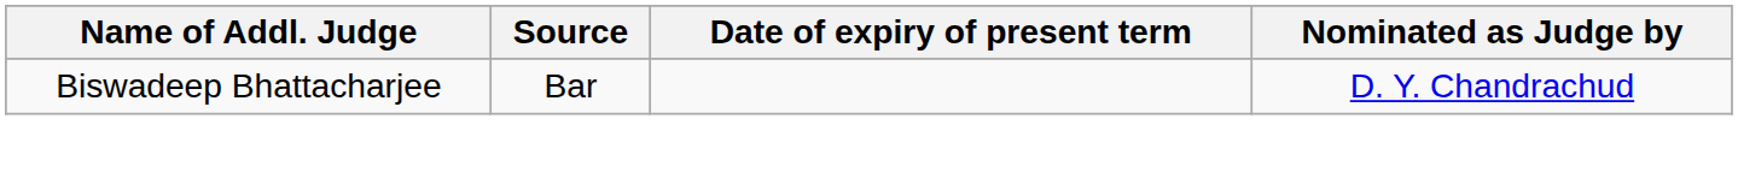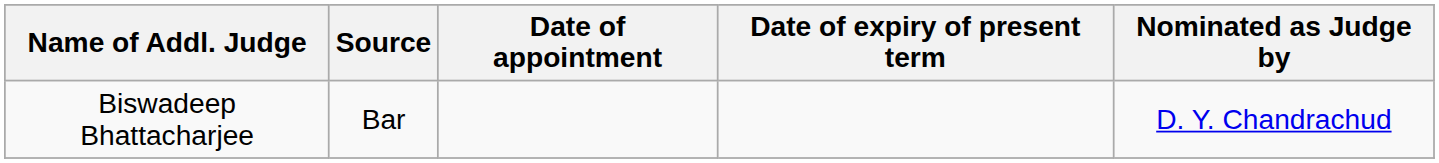+ column: Date of appointment
